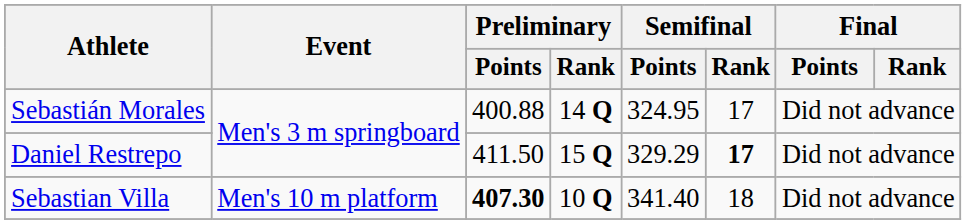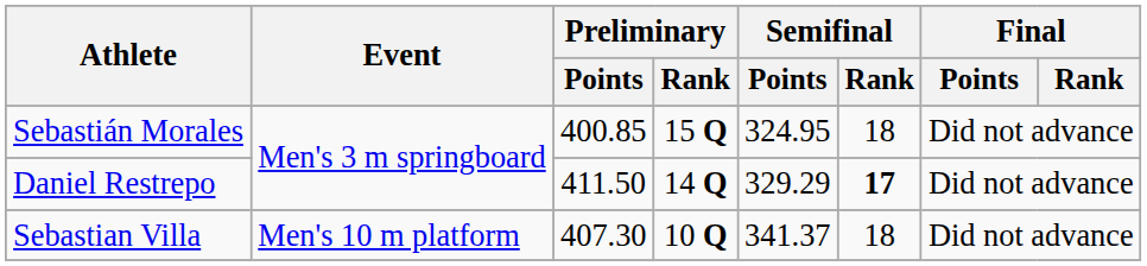Sebastián Morales | Preliminary / Points: 400.88 -> 400.85
Sebastián Morales | Preliminary / Rank: 14 Q -> 15 Q
Sebastián Morales | Semifinal / Rank: 17 -> 18
Daniel Restrepo | Preliminary / Rank: 15 Q -> 14 Q
Sebastian Villa | Preliminary / Points: bold -> normal
Sebastian Villa | Semifinal / Points: 341.40 -> 341.37
